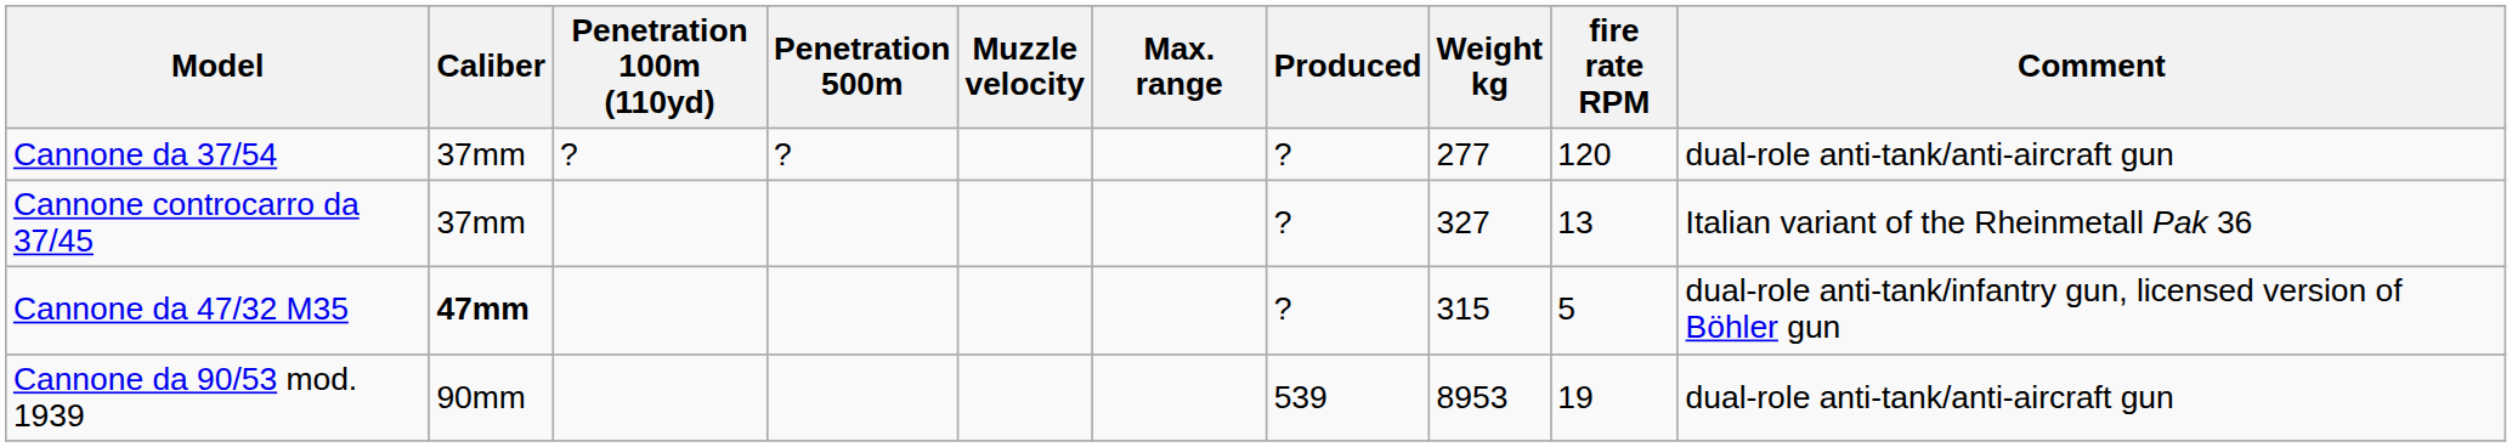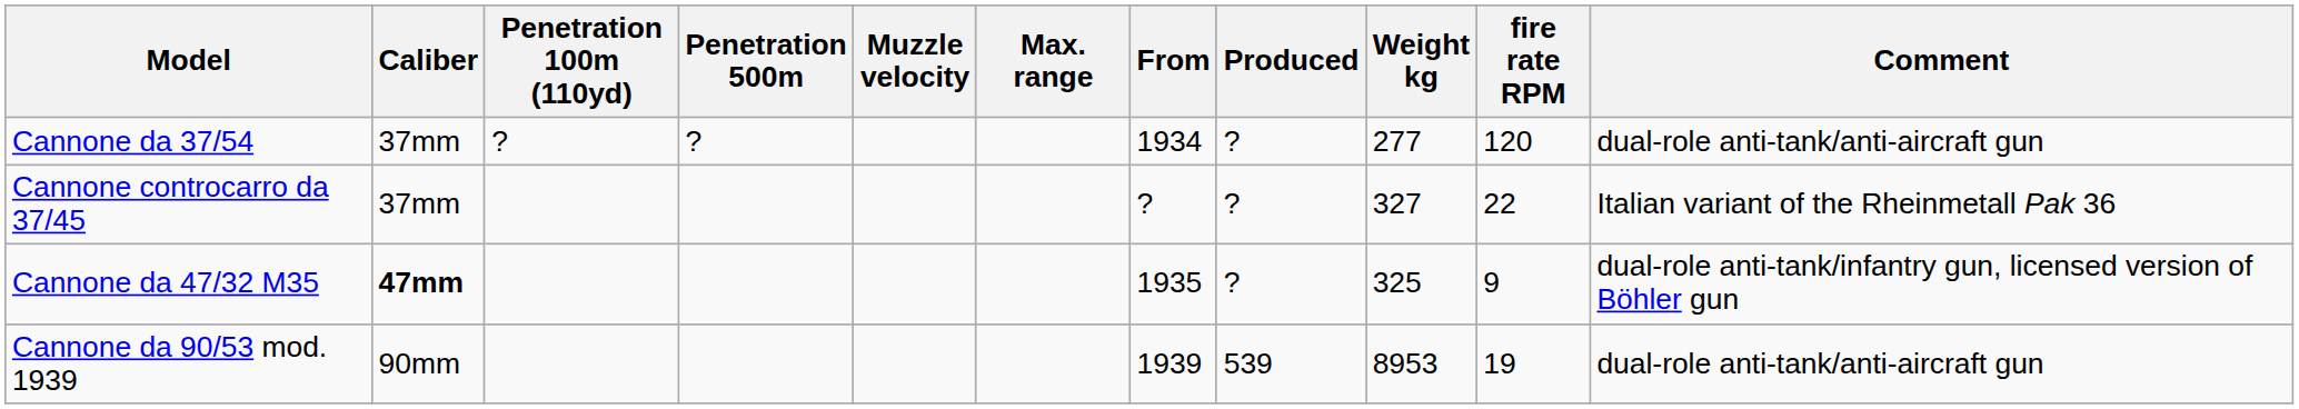+ column: From | 1934 | ? | 1935 | 1939
Cannone controcarro da 37/45 | fire rate RPM: 13 -> 22
Cannone da 47/32 M35 | Weight kg: 315 -> 325
Cannone da 47/32 M35 | fire rate RPM: 5 -> 9
